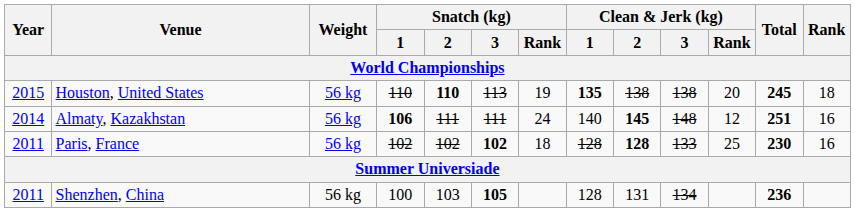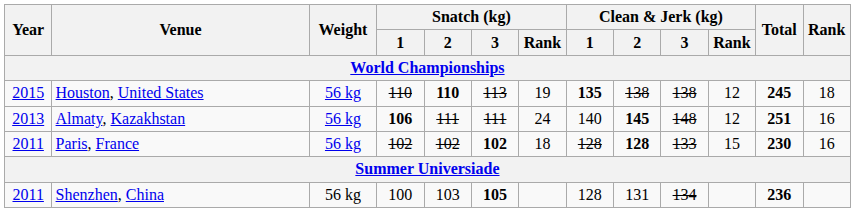Houston, United States | Clean & Jerk (kg) / Rank: 20 -> 12
Almaty, Kazakhstan | Year: 2014 -> 2013
Paris, France | Clean & Jerk (kg) / Rank: 25 -> 15
